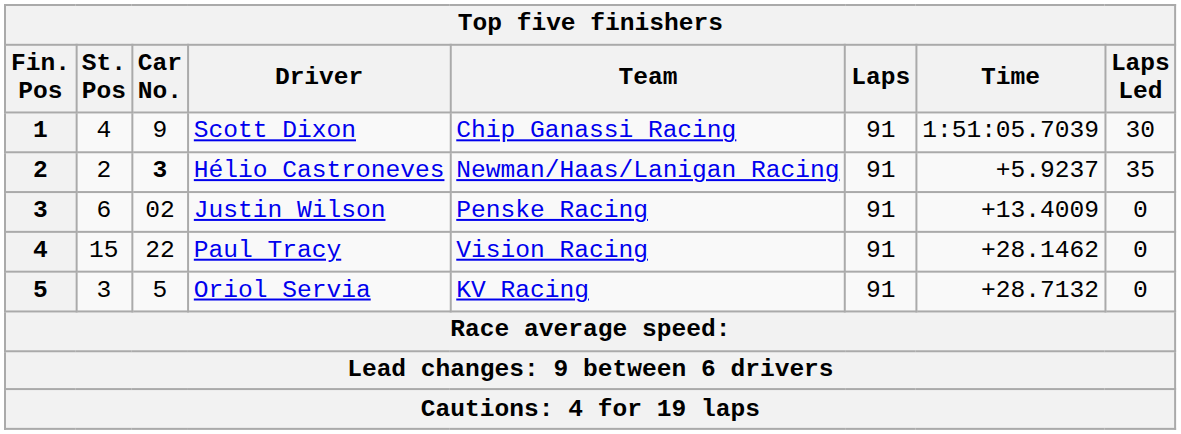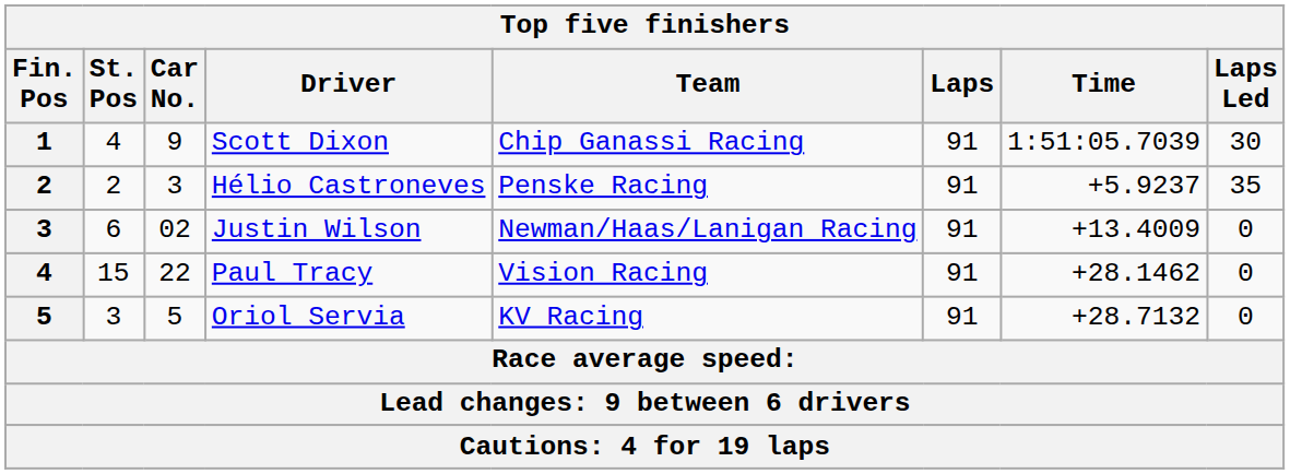Hélio Castroneves | Car No.: bold -> normal
Hélio Castroneves | Team: Newman/Haas/Lanigan Racing -> Penske Racing
Justin Wilson | Team: Penske Racing -> Newman/Haas/Lanigan Racing
